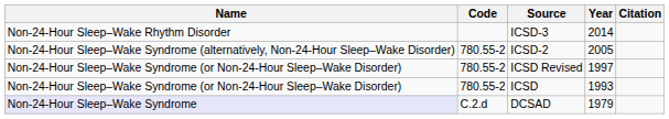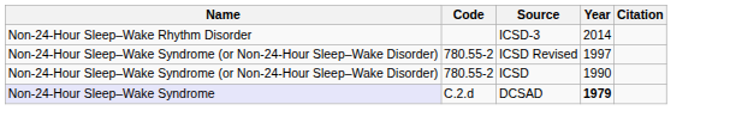- row: Non-24-Hour Sleep–Wake Syndrome (alternatively, Non-24-Hour Sleep–Wake Disorder) | 780.55-2 | ICSD-2 | 2005
ICSD | Year: 1993 -> 1990
DCSAD | Year: normal -> bold
